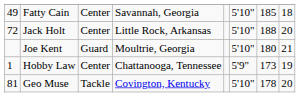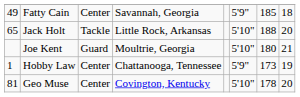Fatty Cain | column 6: 5'10" -> 5'9"
Jack Holt | column 1: 72 -> 65
Jack Holt | column 3: Center -> Tackle
Geo Muse | column 3: Tackle -> Center
